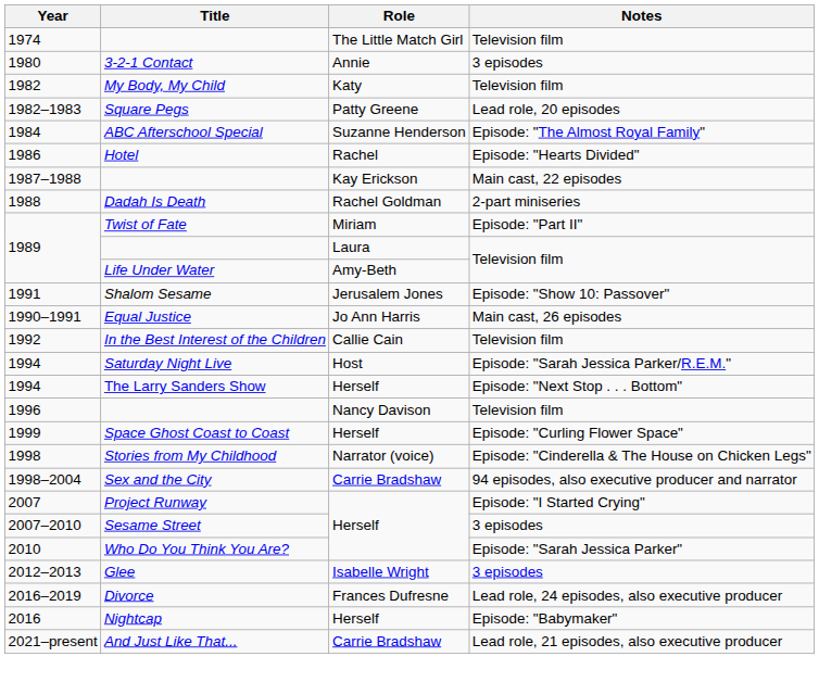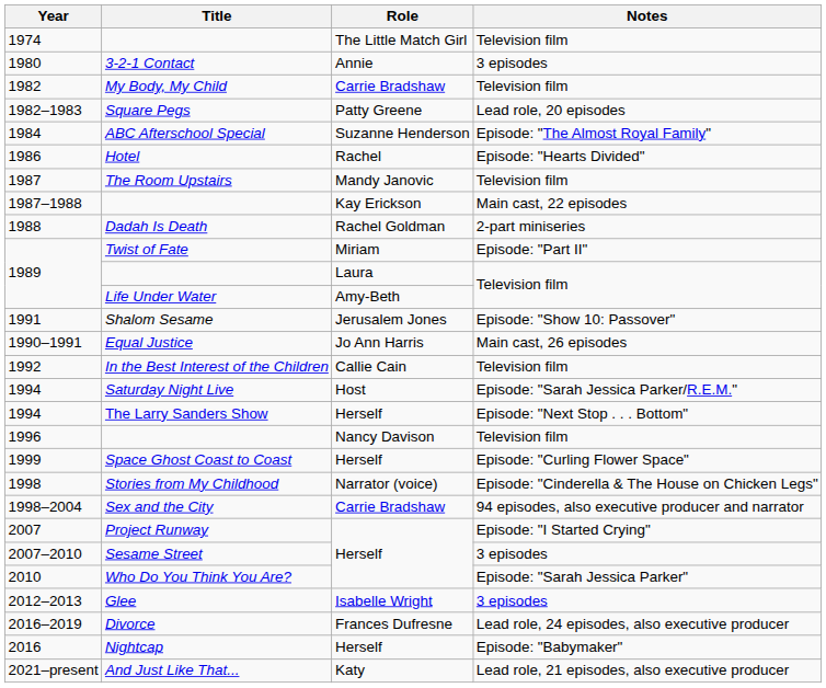1982 | Role: Katy -> Carrie Bradshaw
+ row: 1987 | The Room Upstairs | Mandy Janovic | Television film
2021–present | Role: Carrie Bradshaw -> Katy
